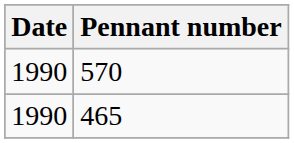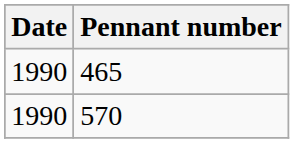rows swapped: 465 <-> 570
